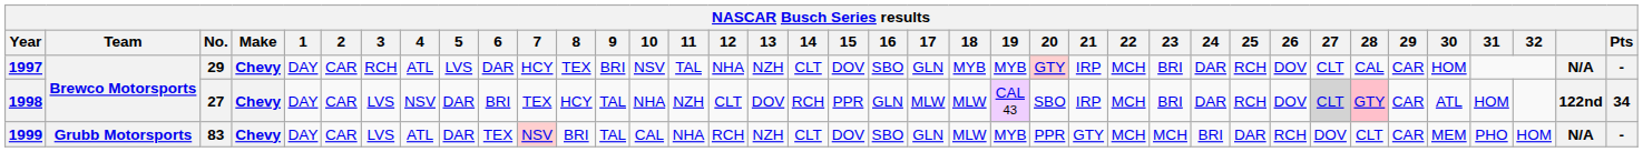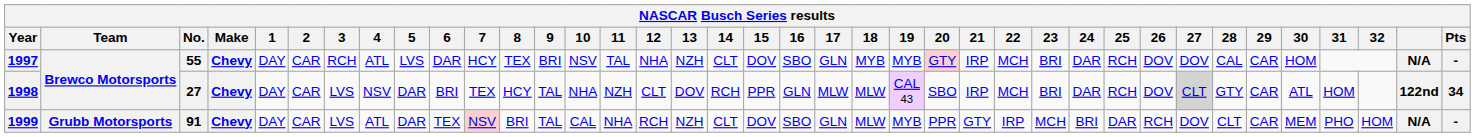1997 | No.: 29 -> 55
1997 | 27: CLT -> DOV
1998 | 28: pink background -> no background
1999 | No.: 83 -> 91
1999 | 22: MCH -> IRP
